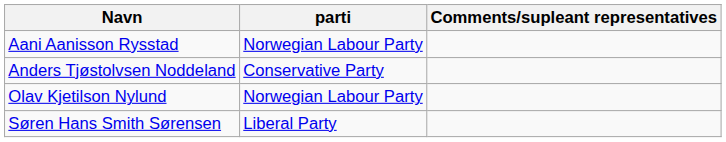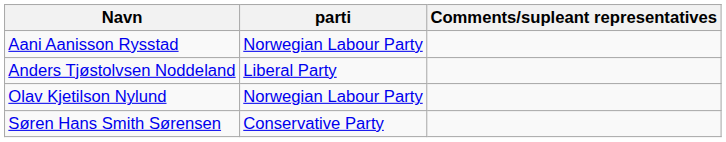Anders Tjøstolvsen Noddeland | parti: Conservative Party -> Liberal Party
Søren Hans Smith Sørensen | parti: Liberal Party -> Conservative Party
